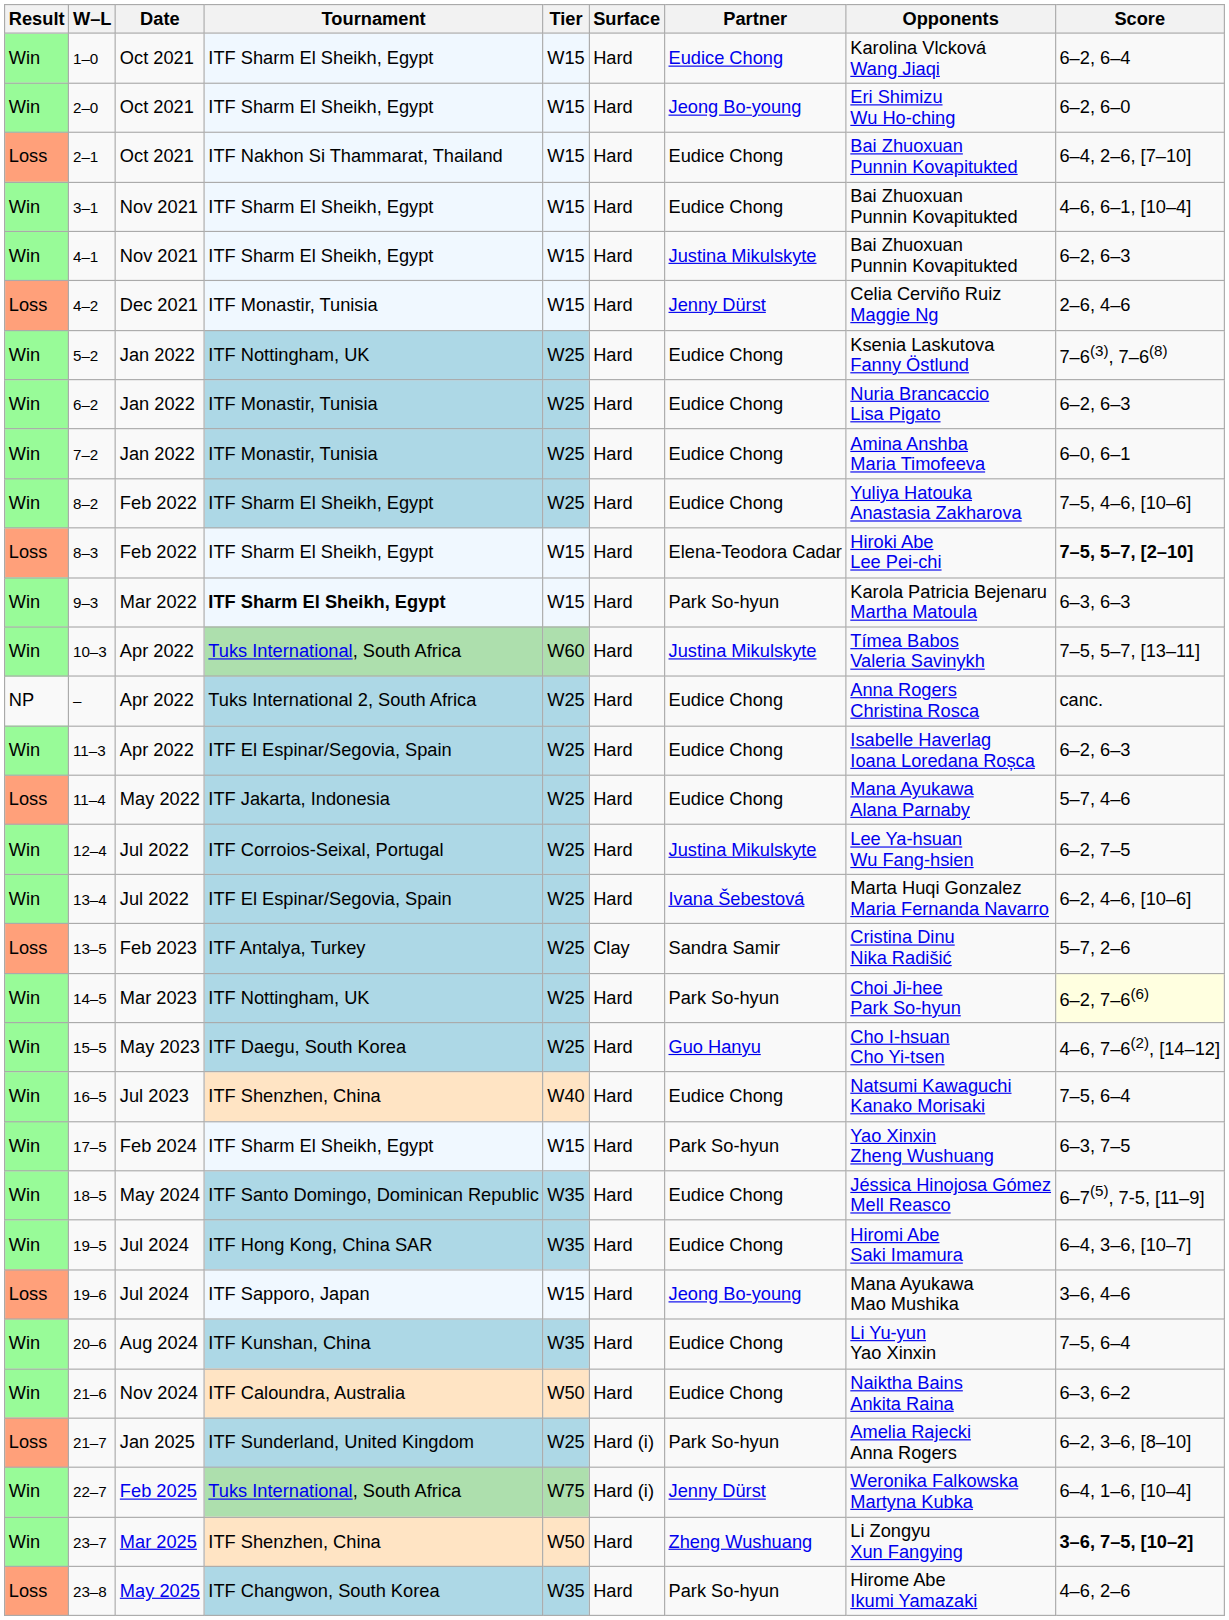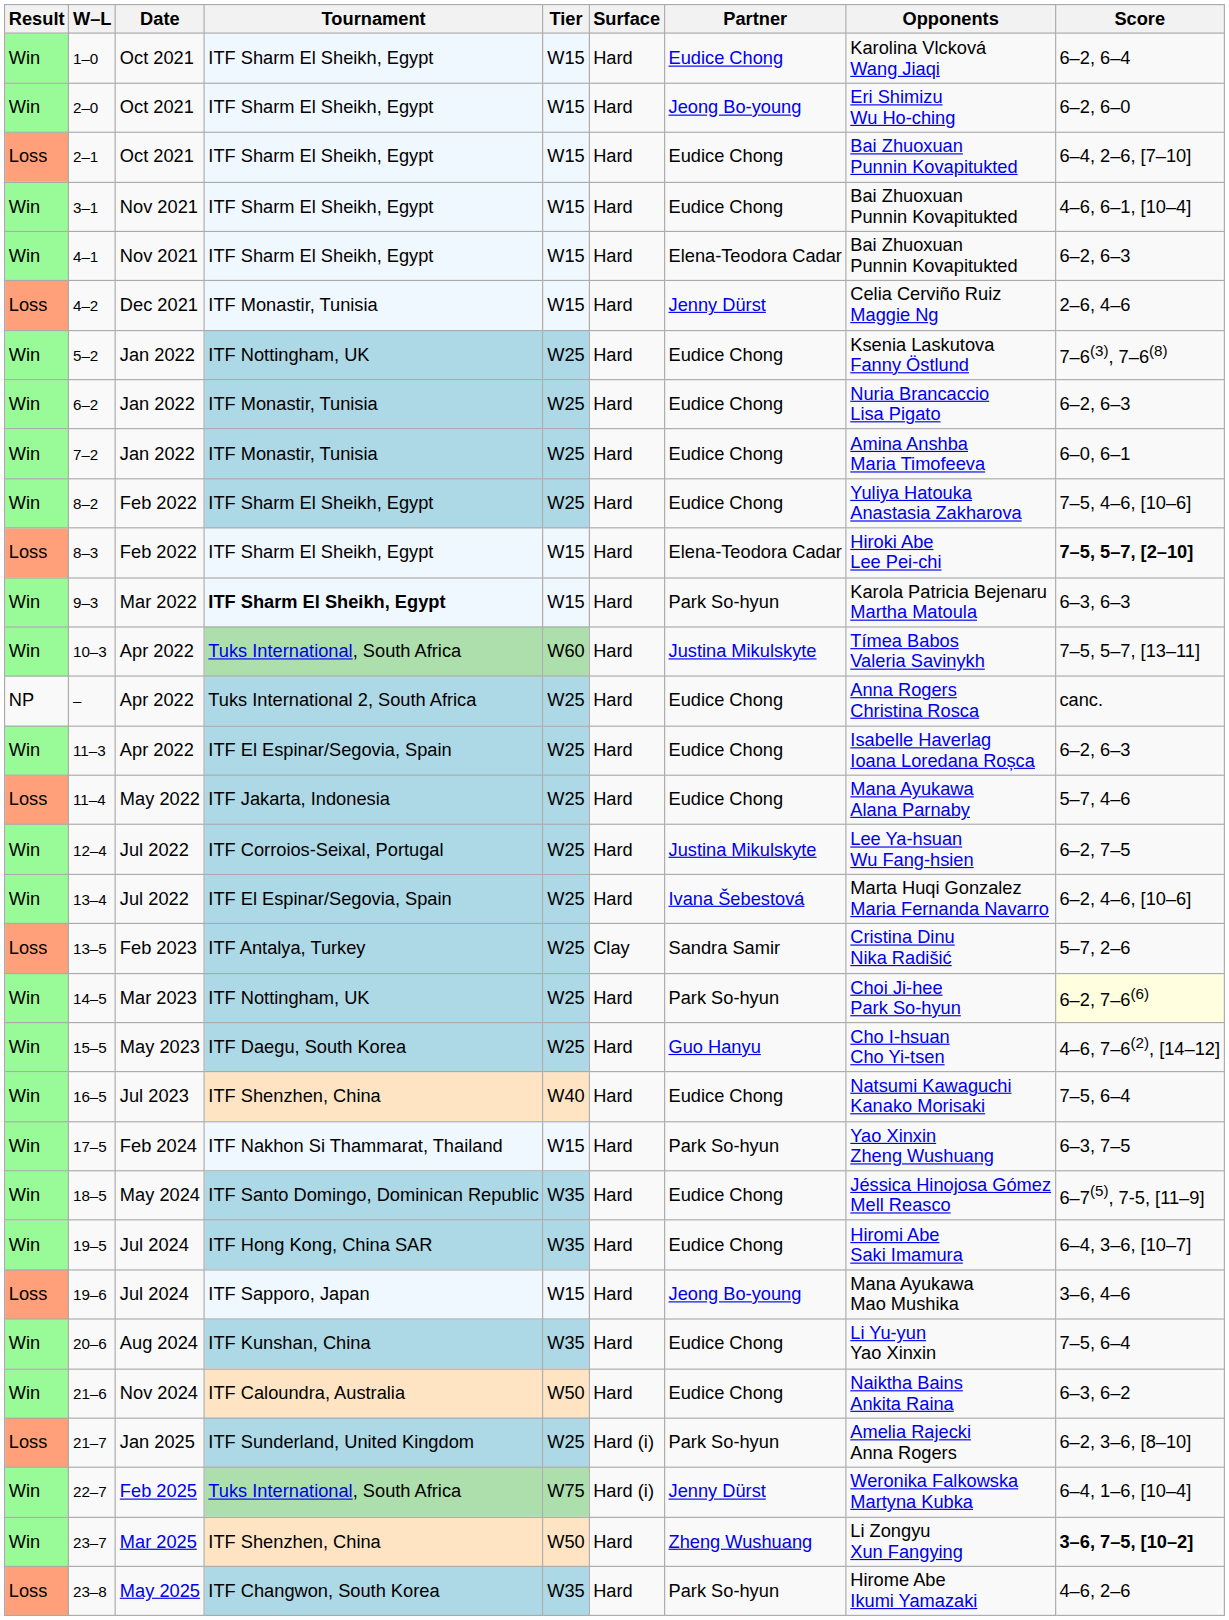2–1 | Tournament: ITF Nakhon Si Thammarat, Thailand -> ITF Sharm El Sheikh, Egypt
4–1 | Partner: Justina Mikulskyte -> Elena-Teodora Cadar
17–5 | Tournament: ITF Sharm El Sheikh, Egypt -> ITF Nakhon Si Thammarat, Thailand
